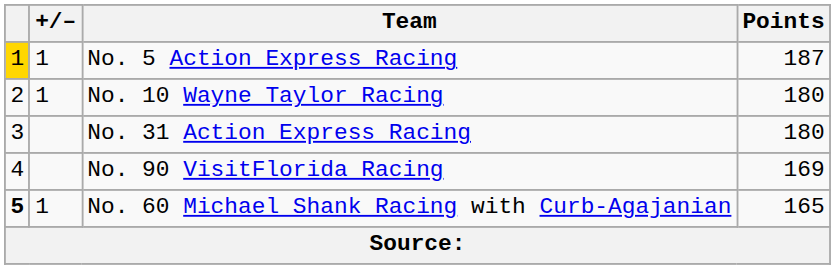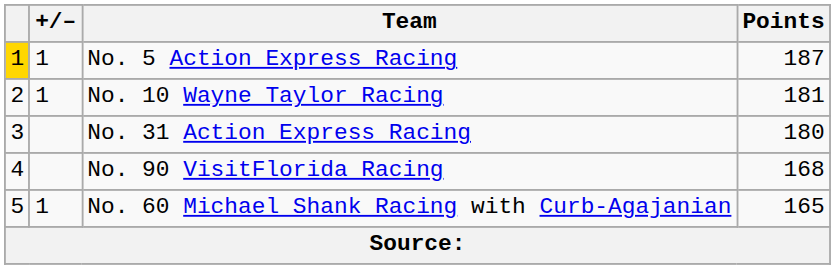No. 10 Wayne Taylor Racing | Points: 180 -> 181
No. 90 VisitFlorida Racing | Points: 169 -> 168
No. 60 Michael Shank Racing with Curb-Agajanian | column 1: bold -> normal
